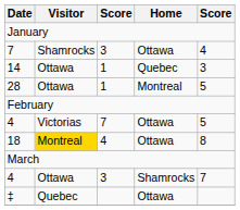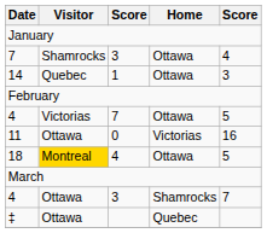14 | Visitor: Ottawa -> Quebec
14 | Home: Quebec -> Ottawa
- row: 28 | Ottawa | 1 | Montreal | 5
+ row: 11 | Ottawa | 0 | Victorias | 16
18 | column 5: 8 -> 5
‡ | Visitor: Quebec -> Ottawa
‡ | Home: Ottawa -> Quebec
